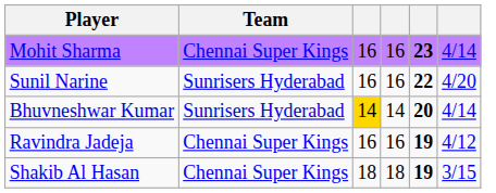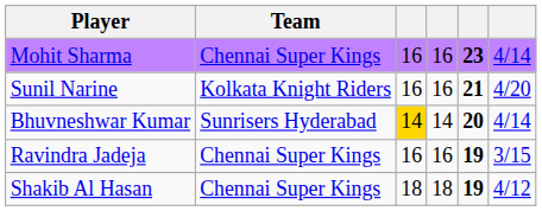Sunil Narine | Team: Sunrisers Hyderabad -> Kolkata Knight Riders
Sunil Narine | column 5: 22 -> 21
Ravindra Jadeja | column 6: 4/12 -> 3/15
Shakib Al Hasan | column 6: 3/15 -> 4/12
